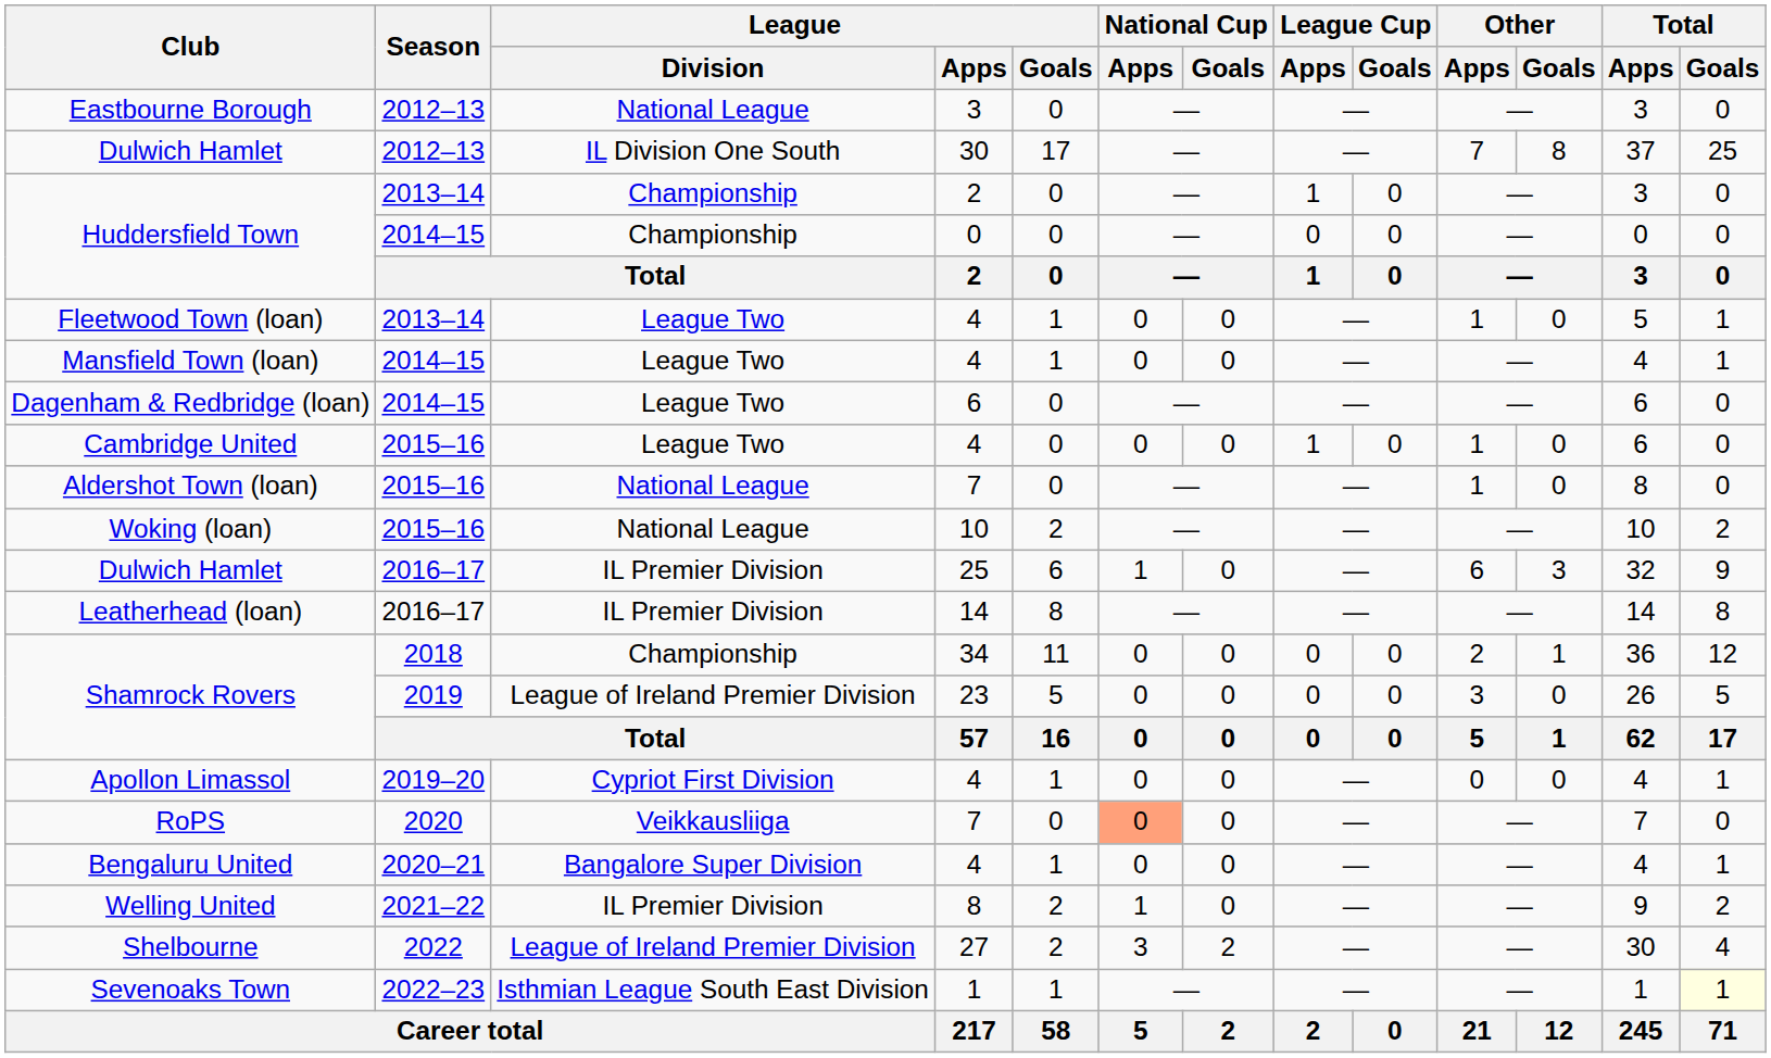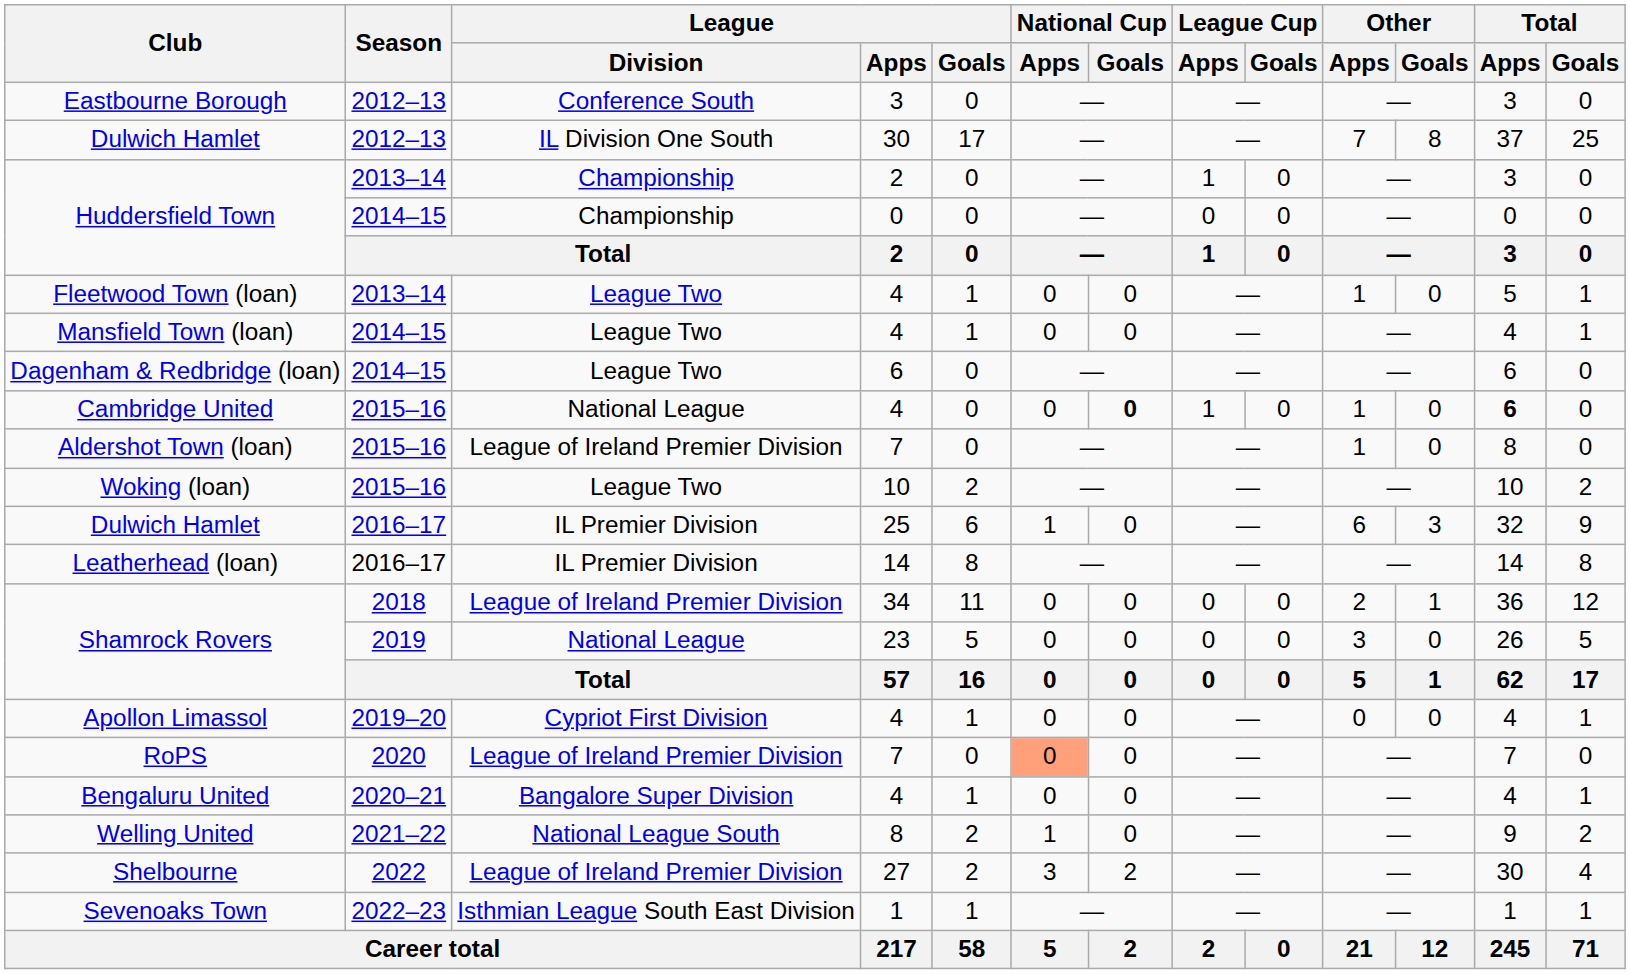Eastbourne Borough | League / Division: National League -> Conference South
Cambridge United | League / Division: League Two -> National League
Cambridge United | National Cup / Goals: normal -> bold
Cambridge United | Total / Apps: normal -> bold
Aldershot Town (loan) | League / Division: National League -> League of Ireland Premier Division
Woking (loan) | League / Division: National League -> League Two
Shamrock Rovers / 34 | League / Division: Championship -> League of Ireland Premier Division
Shamrock Rovers / 23 | League / Division: League of Ireland Premier Division -> National League
RoPS | League / Division: Veikkausliiga -> League of Ireland Premier Division
Welling United | League / Division: IL Premier Division -> National League South
Sevenoaks Town | Total / Goals: lightyellow background -> no background
